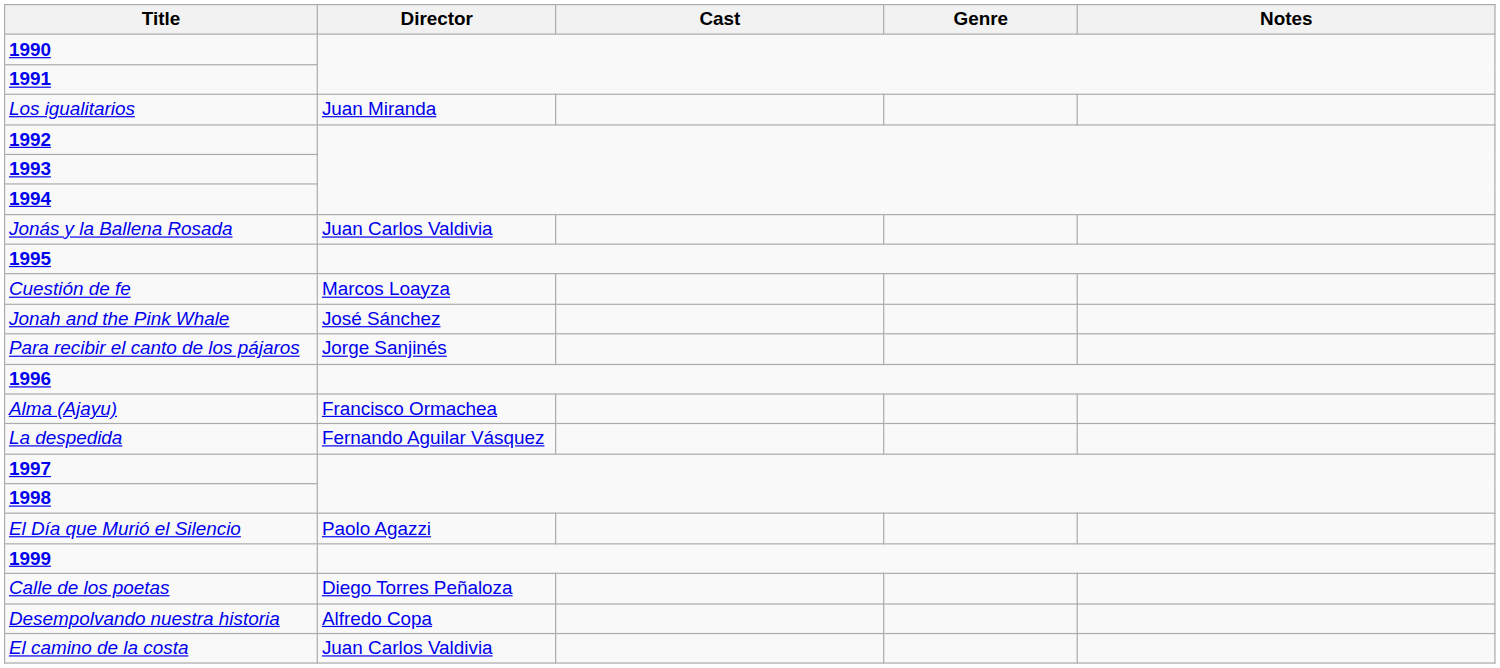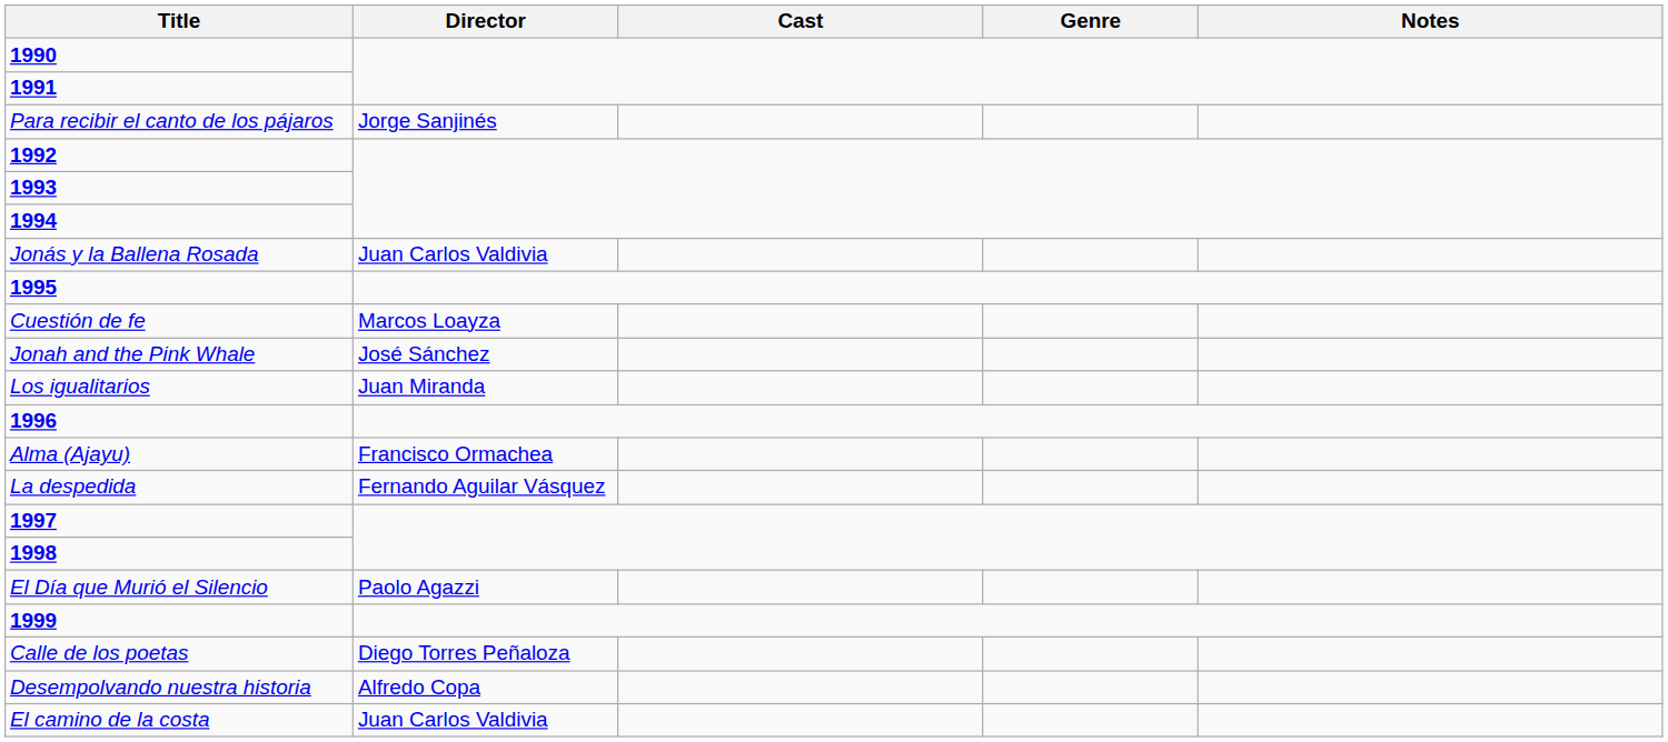rows swapped: Los igualitarios <-> Para recibir el canto de los pájaros
